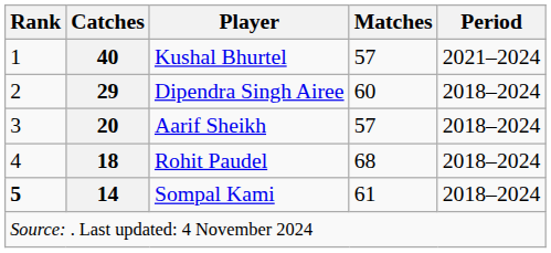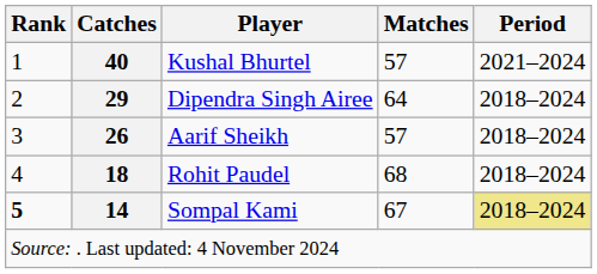Dipendra Singh Airee | Matches: 60 -> 64
Aarif Sheikh | Catches: 20 -> 26
Sompal Kami | Matches: 61 -> 67
Sompal Kami | Period: no background -> khaki background
